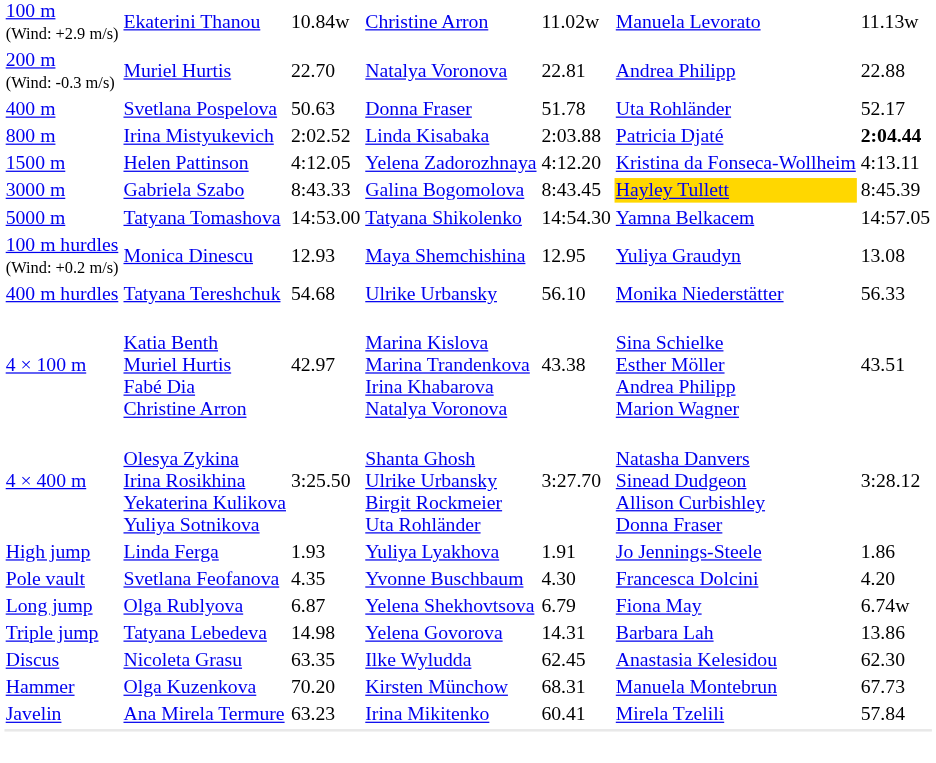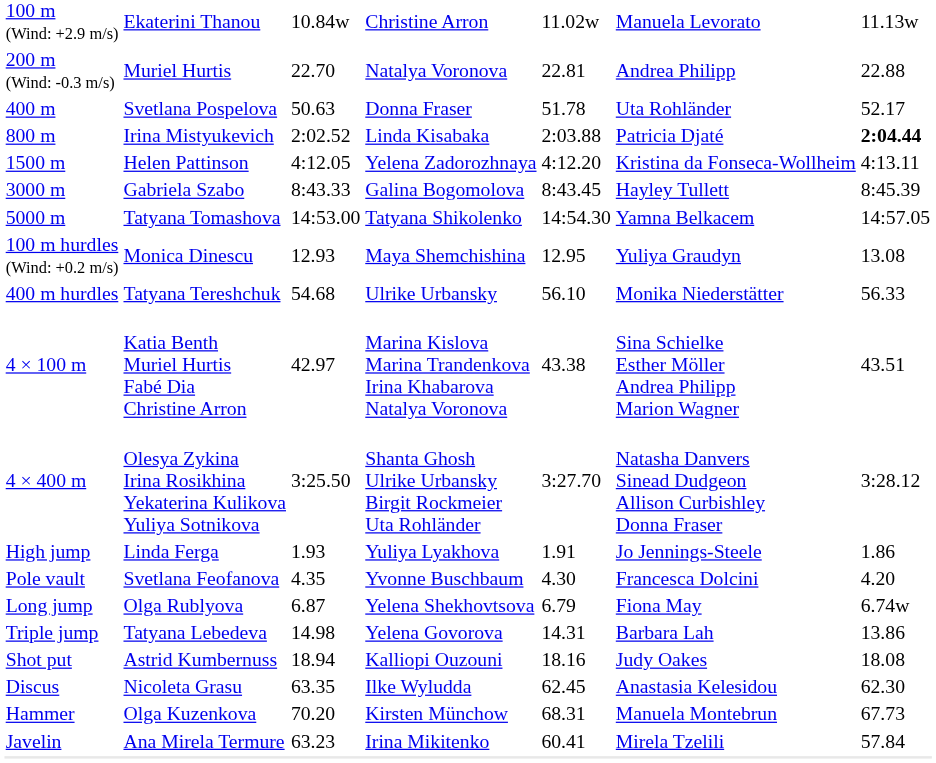3000 m | column 6: gold background -> no background
+ row: Shot put | Astrid Kumbernuss | 18.94 | Kalliopi Ouzouni | 18.16 | Judy Oakes | 18.08
